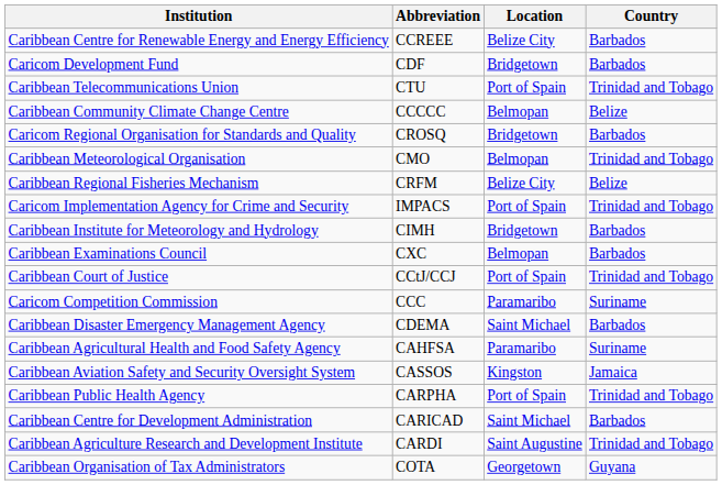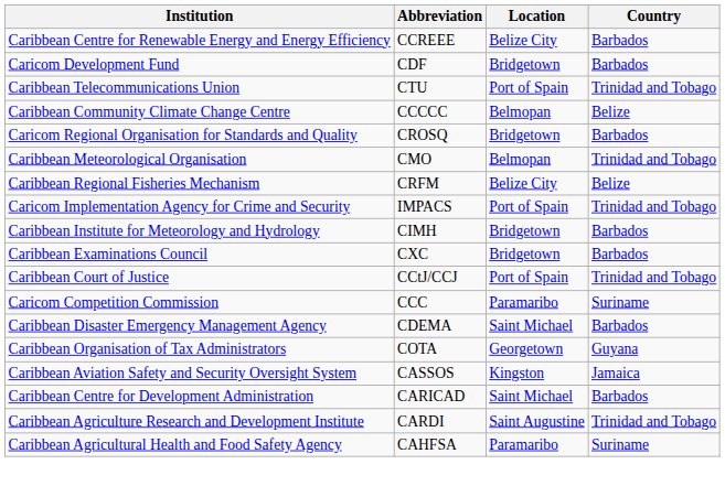Caribbean Examinations Council | Location: Belmopan -> Bridgetown
rows swapped: Caribbean Agricultural Health and Food Safety Agency <-> Caribbean Organisation of Tax Administrators
- row: Caribbean Public Health Agency | CARPHA | Port of Spain | Trinidad and Tobago
